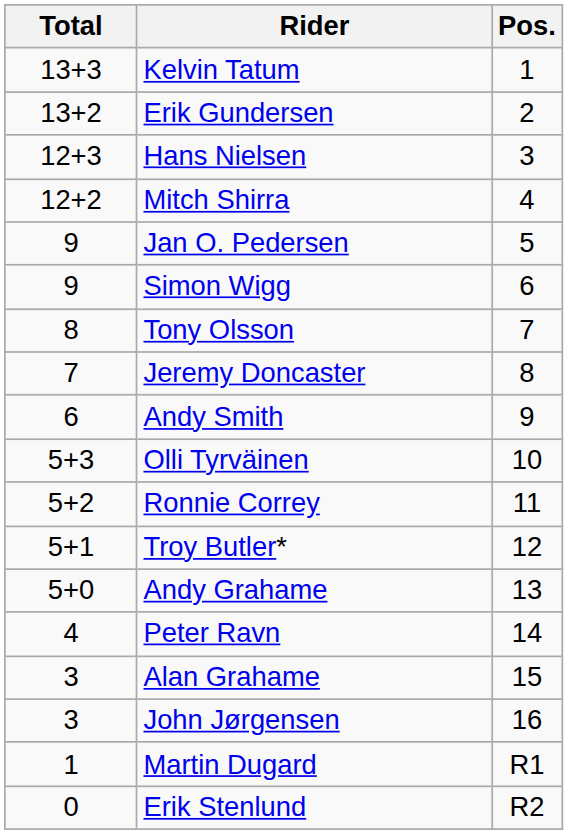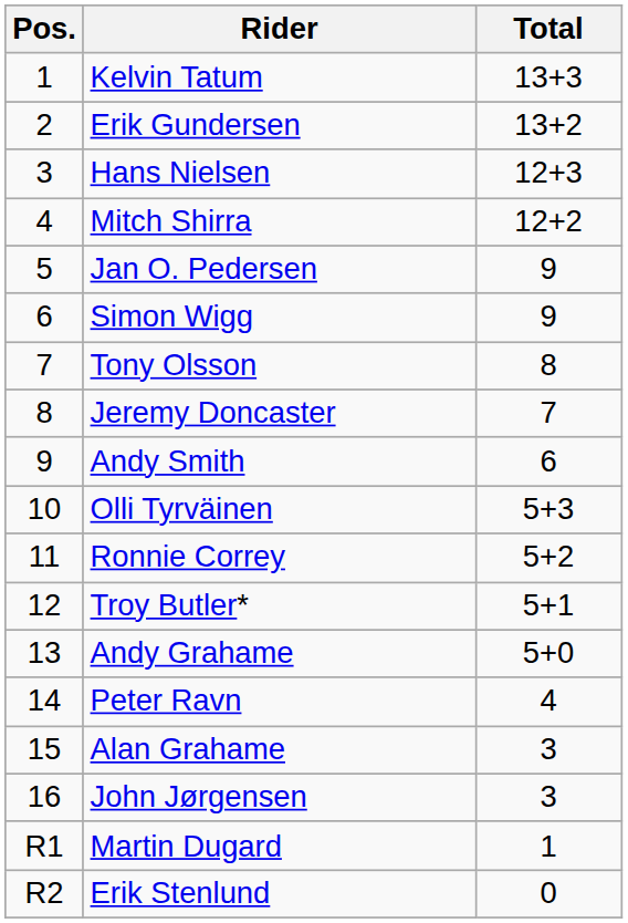columns swapped: Pos. <-> Total
